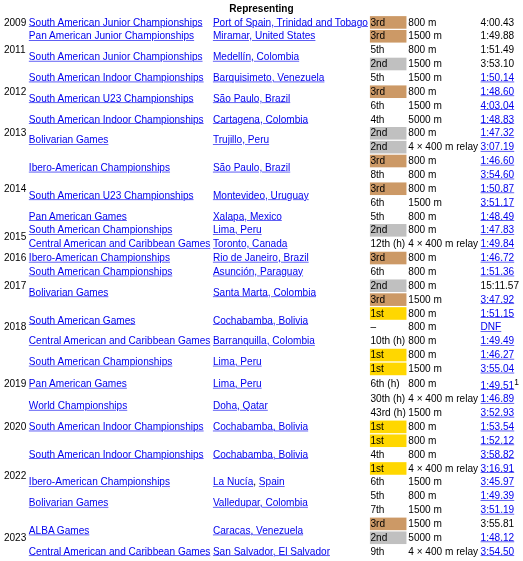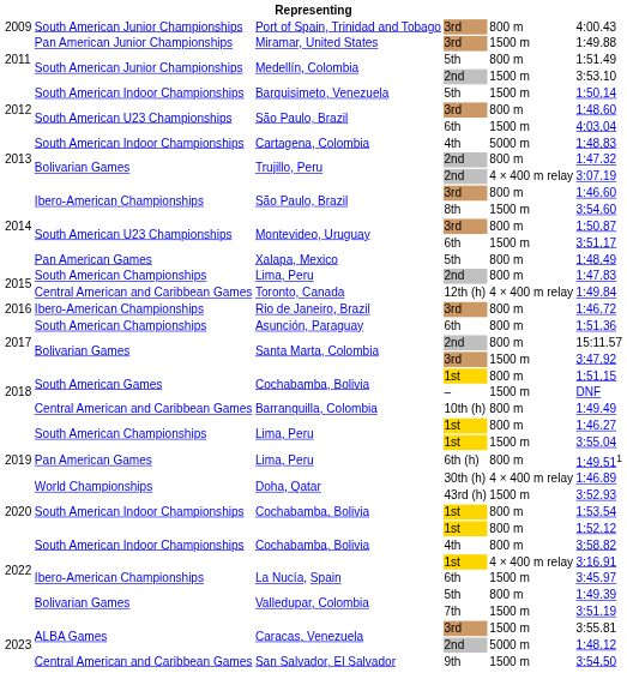São Paulo, Brazil / 8th | column 5: 800 m -> 1500 m
Cochabamba, Bolivia / – | column 5: 800 m -> 1500 m
San Salvador, El Salvador | column 5: 4 × 400 m relay -> 1500 m
